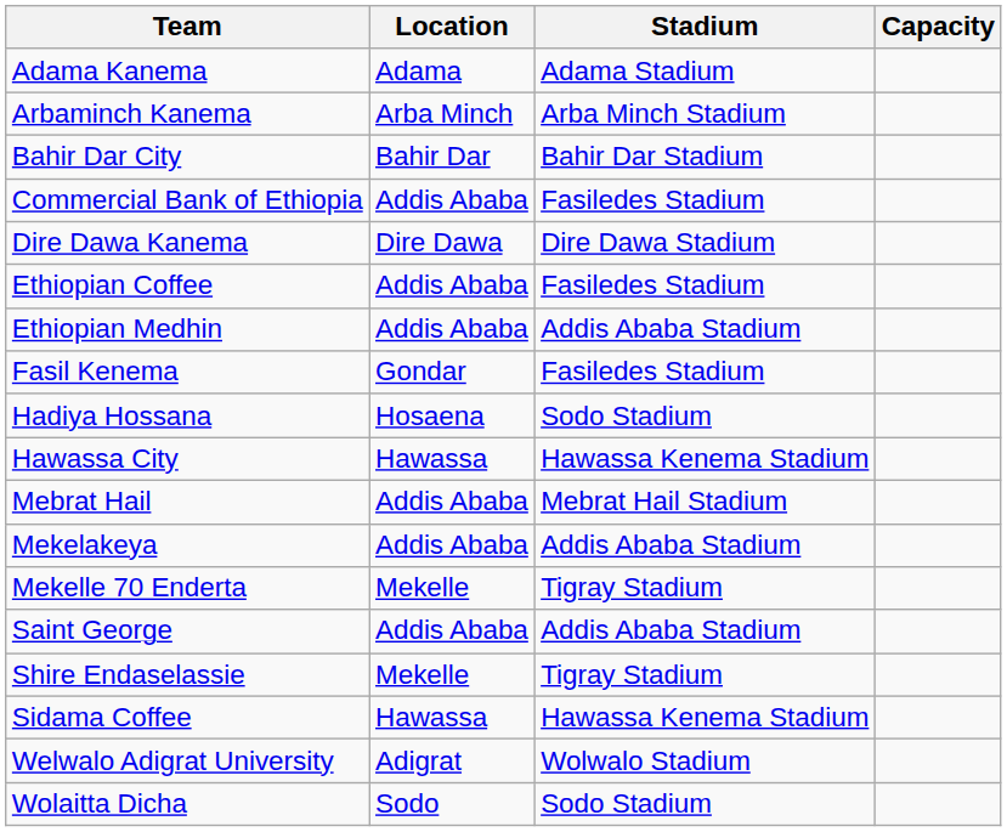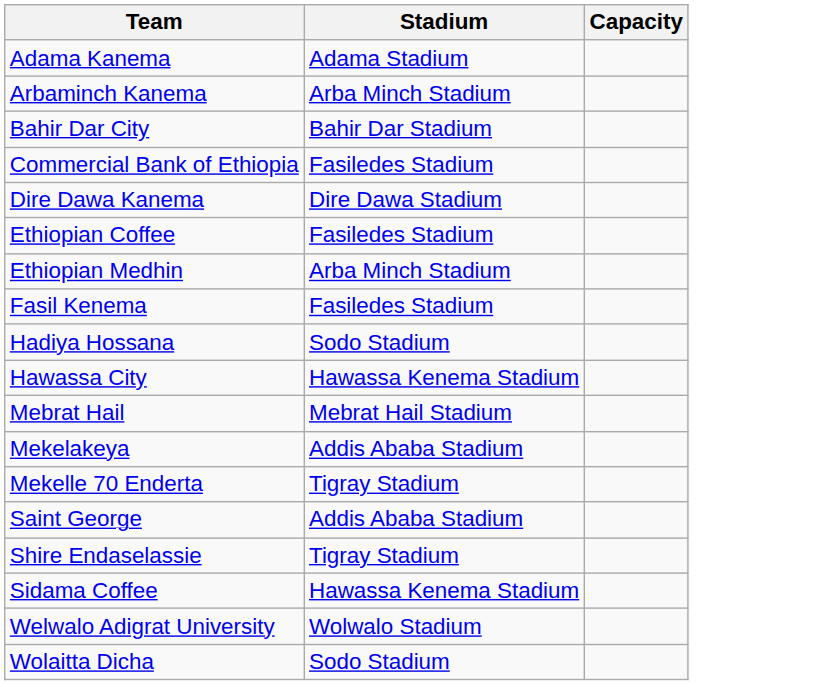- column: Location | Adama | Arba Minch | Bahir Dar | Addis Ababa | Dire Dawa | Addis Ababa | Addis Ababa | Gondar | Hosaena | Hawassa | Addis Ababa | Addis Ababa | Mekelle | Addis Ababa | Mekelle | Hawassa | Adigrat | Sodo
Ethiopian Medhin | Stadium: Addis Ababa Stadium -> Arba Minch Stadium
